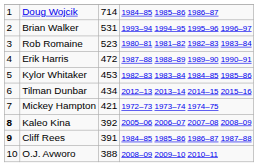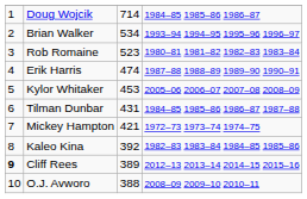Brian Walker | column 3: 531 -> 534
Erik Harris | column 3: 472 -> 474
Kylor Whitaker | column 4: 1982–83 1983–84 1984–85 1985–86 -> 2005–06 2006–07 2007–08 2008–09
Tilman Dunbar | column 3: 434 -> 431
Tilman Dunbar | column 4: 2012–13 2013–14 2014–15 2015–16 -> 1984–85 1985–86 1986–87 1987–88
Kaleo Kina | column 1: bold -> normal
Kaleo Kina | column 4: 2005–06 2006–07 2007–08 2008–09 -> 1982–83 1983–84 1984–85 1985–86
Cliff Rees | column 3: 391 -> 389
Cliff Rees | column 4: 1984–85 1985–86 1986–87 1987–88 -> 2012–13 2013–14 2014–15 2015–16
